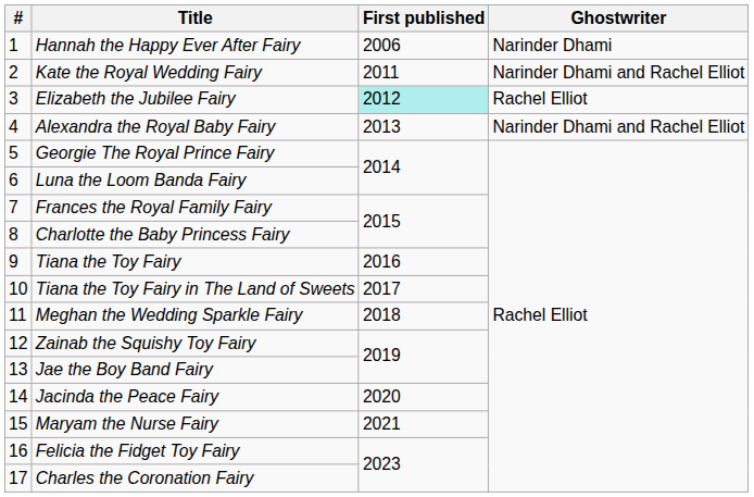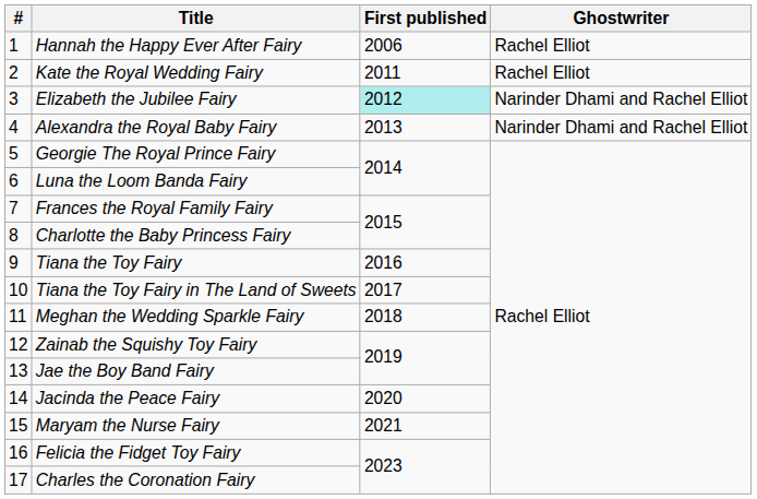Hannah the Happy Ever After Fairy | Ghostwriter: Narinder Dhami -> Rachel Elliot
Kate the Royal Wedding Fairy | Ghostwriter: Narinder Dhami and Rachel Elliot -> Rachel Elliot
Elizabeth the Jubilee Fairy | Ghostwriter: Rachel Elliot -> Narinder Dhami and Rachel Elliot
